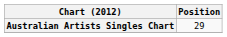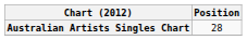Australian Artists Singles Chart | Position: 29 -> 28
